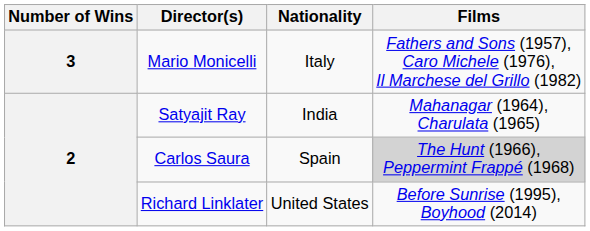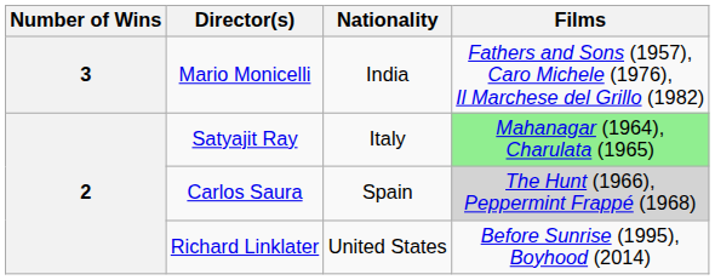Mario Monicelli | Nationality: Italy -> India
Satyajit Ray | Nationality: India -> Italy
Satyajit Ray | Films: no background -> lightgreen background
